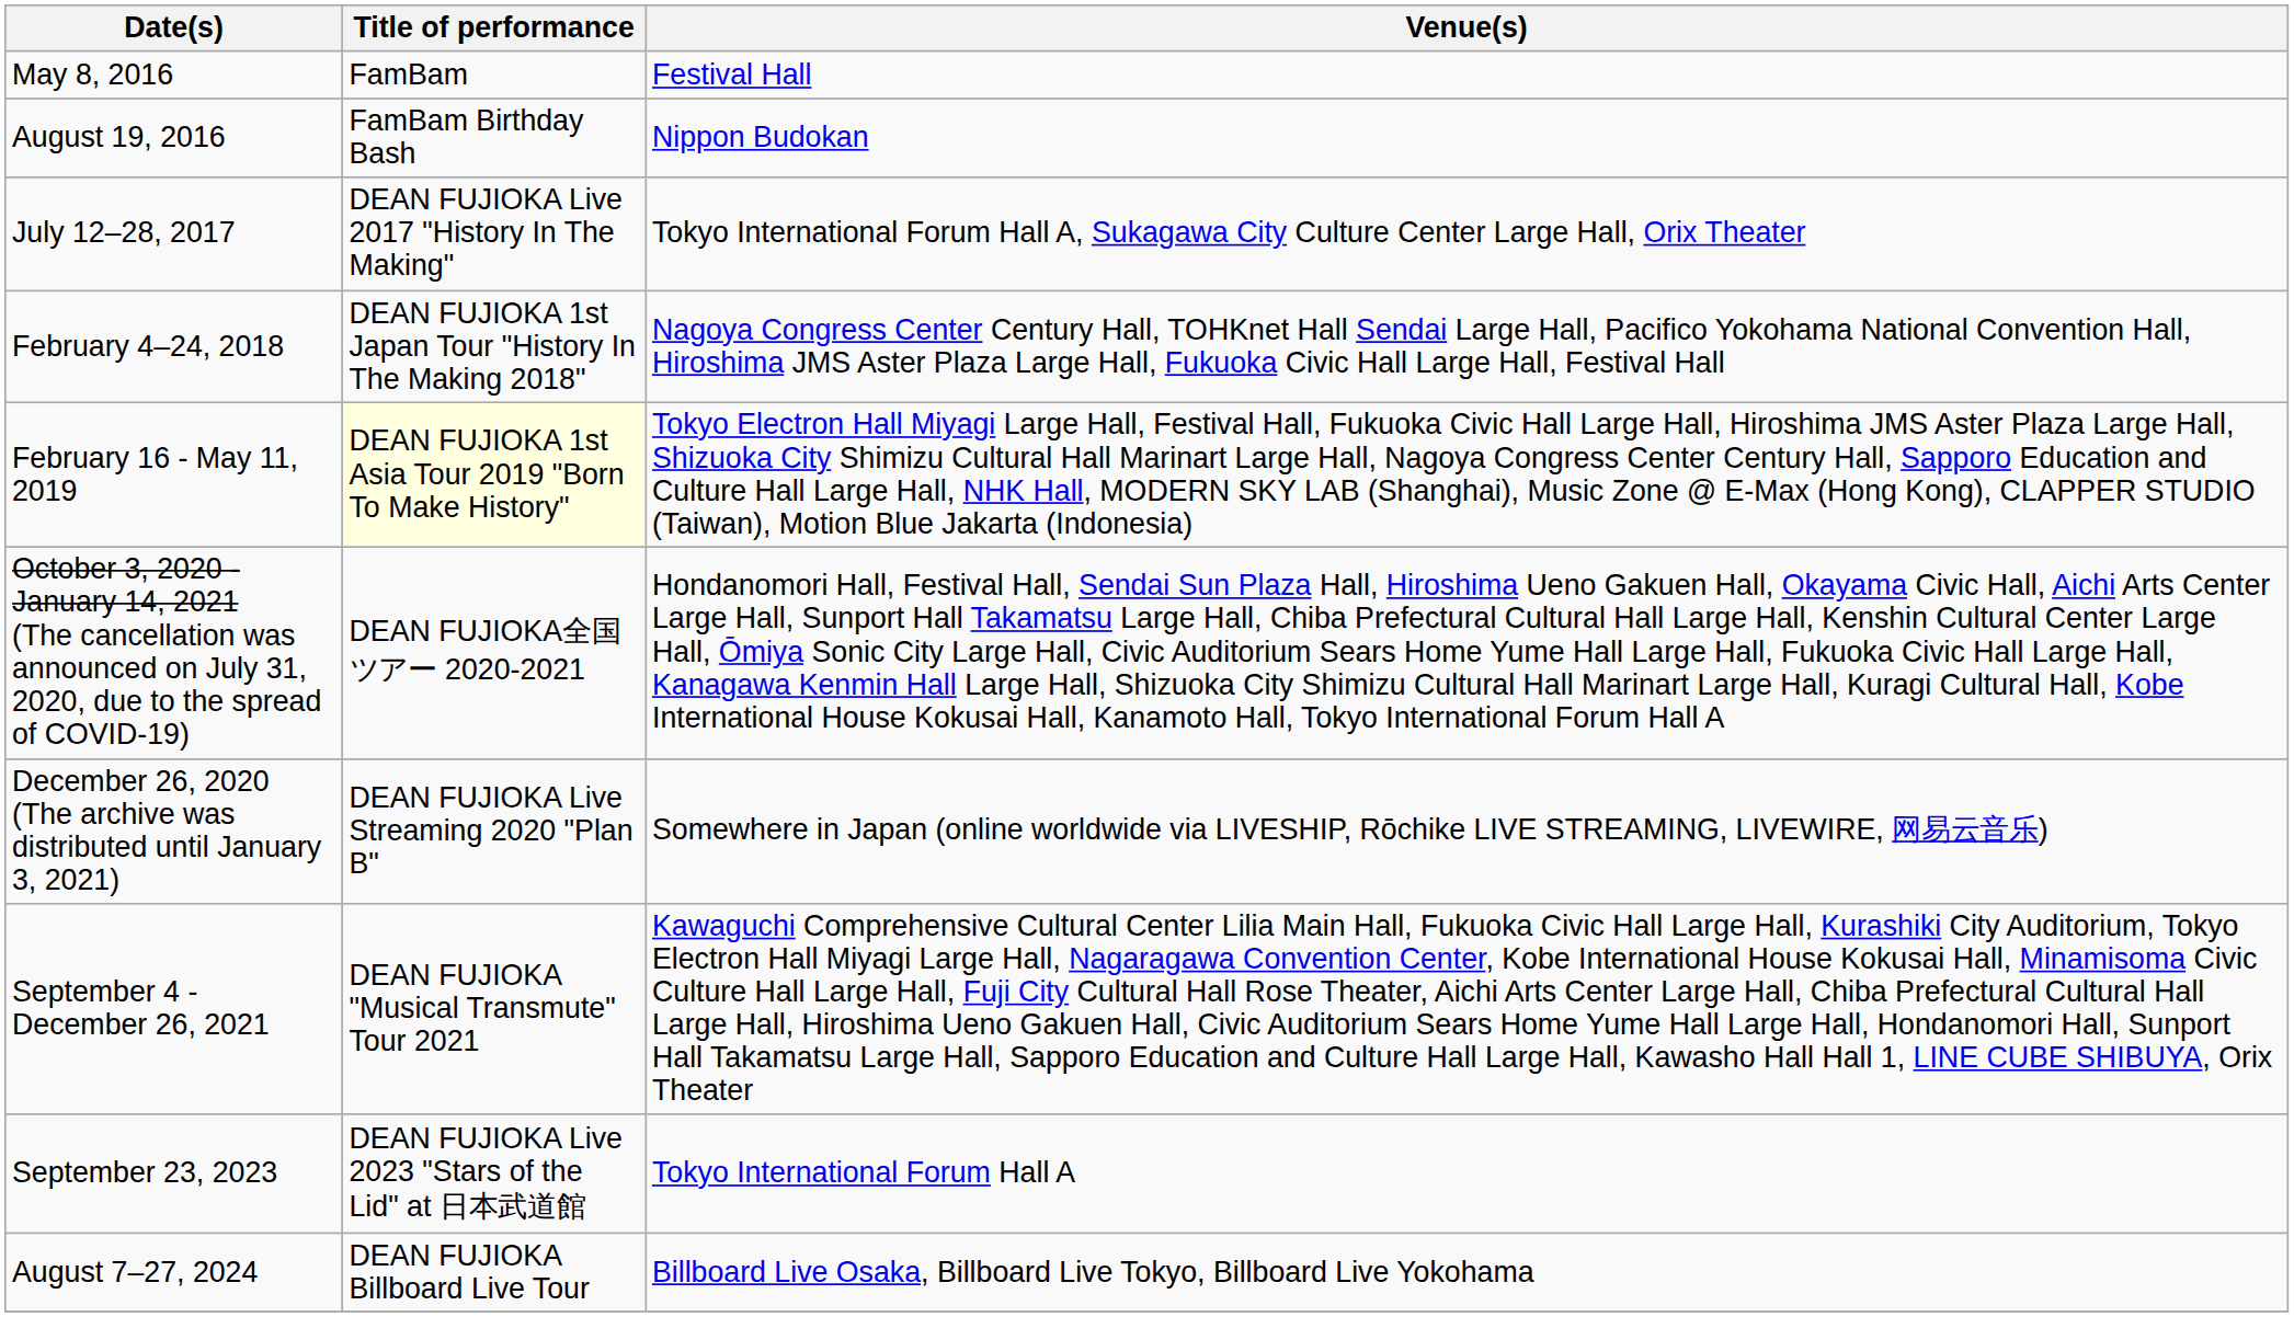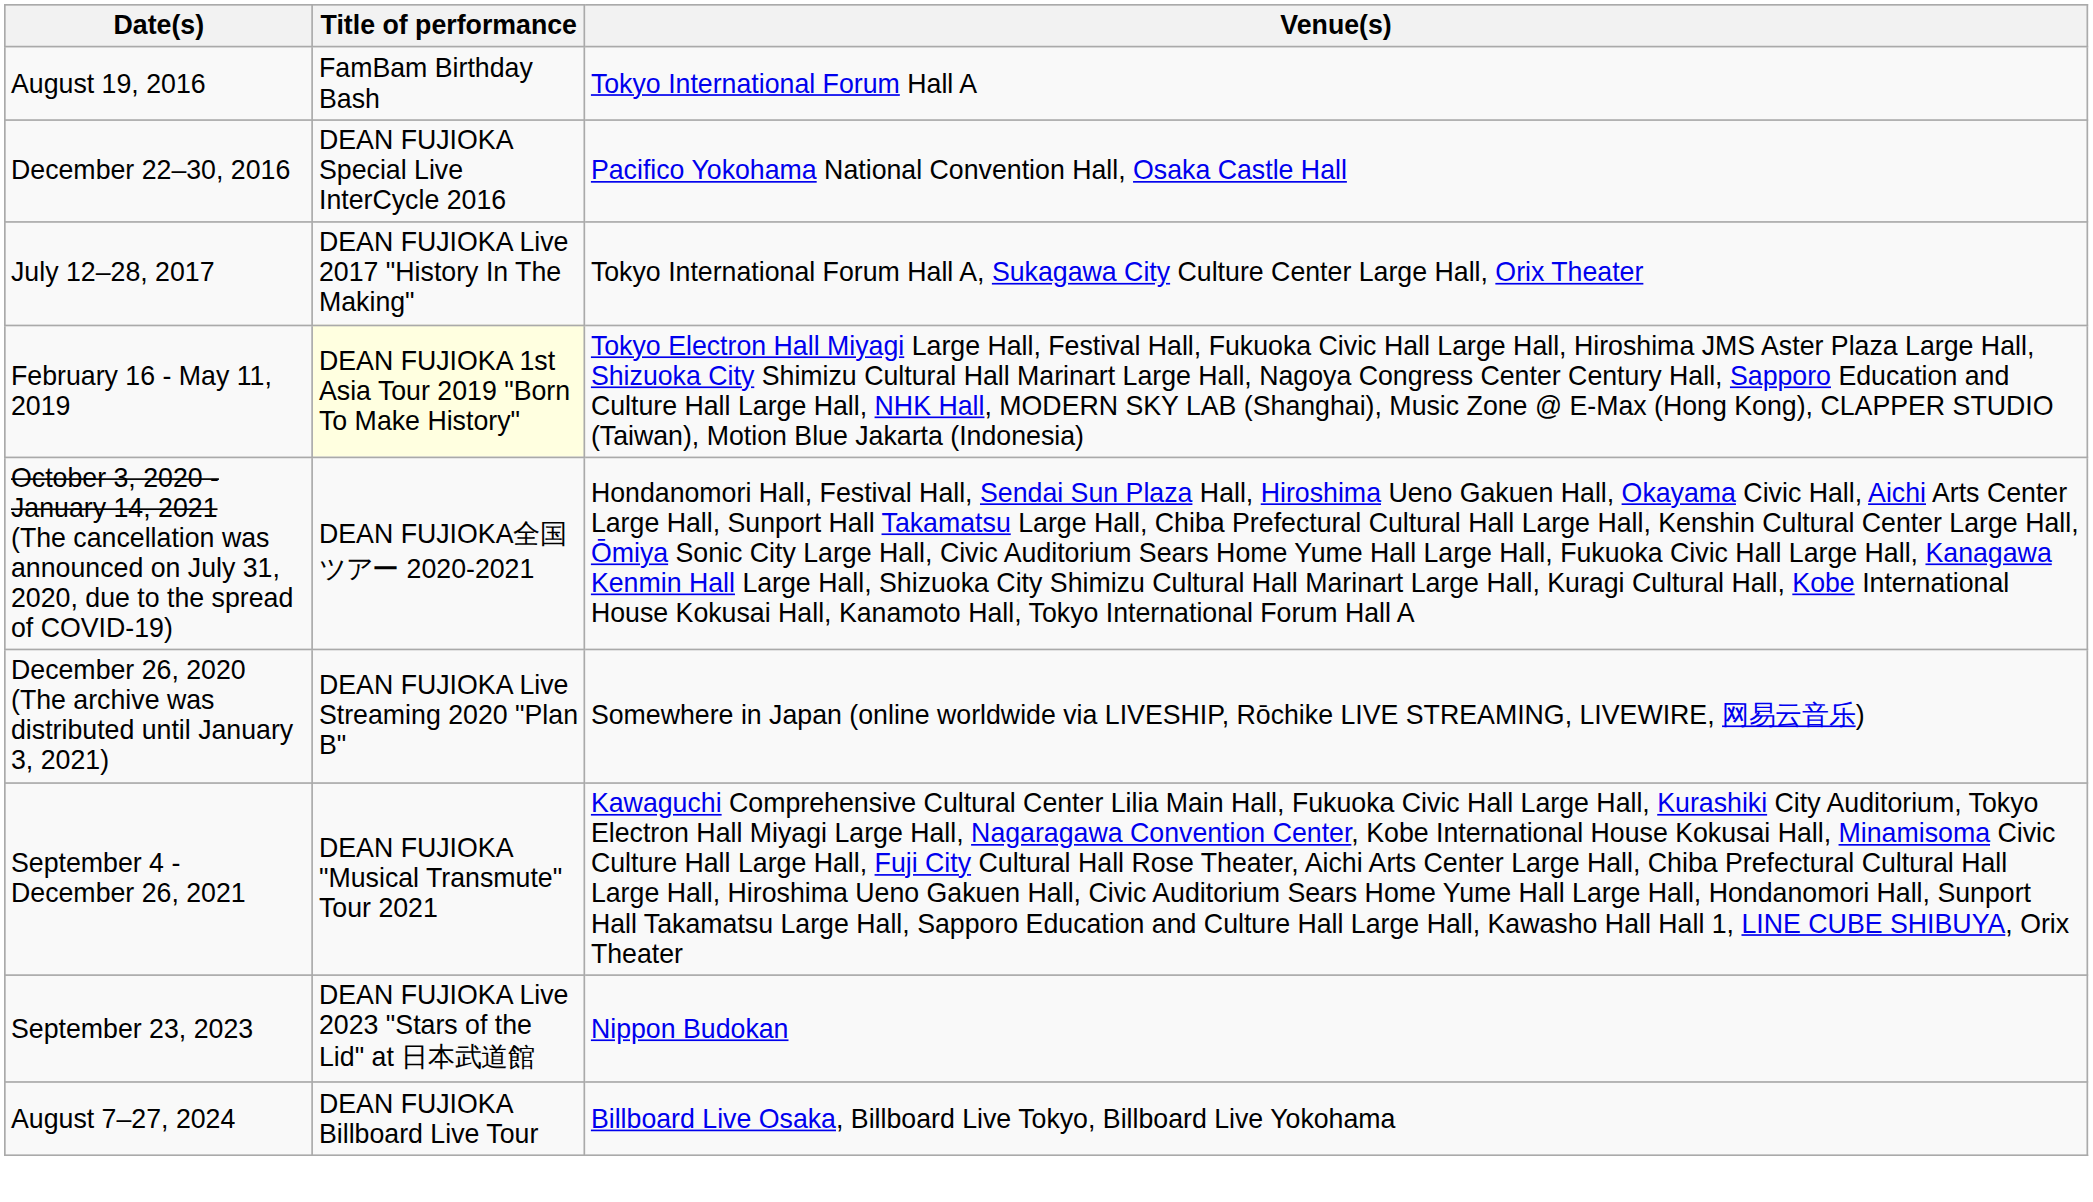- row: May 8, 2016 | FamBam | Festival Hall
August 19, 2016 | Venue(s): Nippon Budokan -> Tokyo International Forum Hall A
+ row: December 22–30, 2016 | DEAN FUJIOKA Special Live InterCycle 2016 | Pacifico Yokohama National Convention Hall, Osaka Castle Hall
- row: February 4–24, 2018 | DEAN FUJIOKA 1st Japan Tour "History In The Making 2018" | Nagoya Congress Center Century Hall, TOHKnet Hall Sendai Large Hall, Pacifico Yokohama National Convention Hall, Hiroshima JMS Aster Plaza Large Hall, Fukuoka Civic Hall Large Hall, Festival Hall
September 23, 2023 | Venue(s): Tokyo International Forum Hall A -> Nippon Budokan
